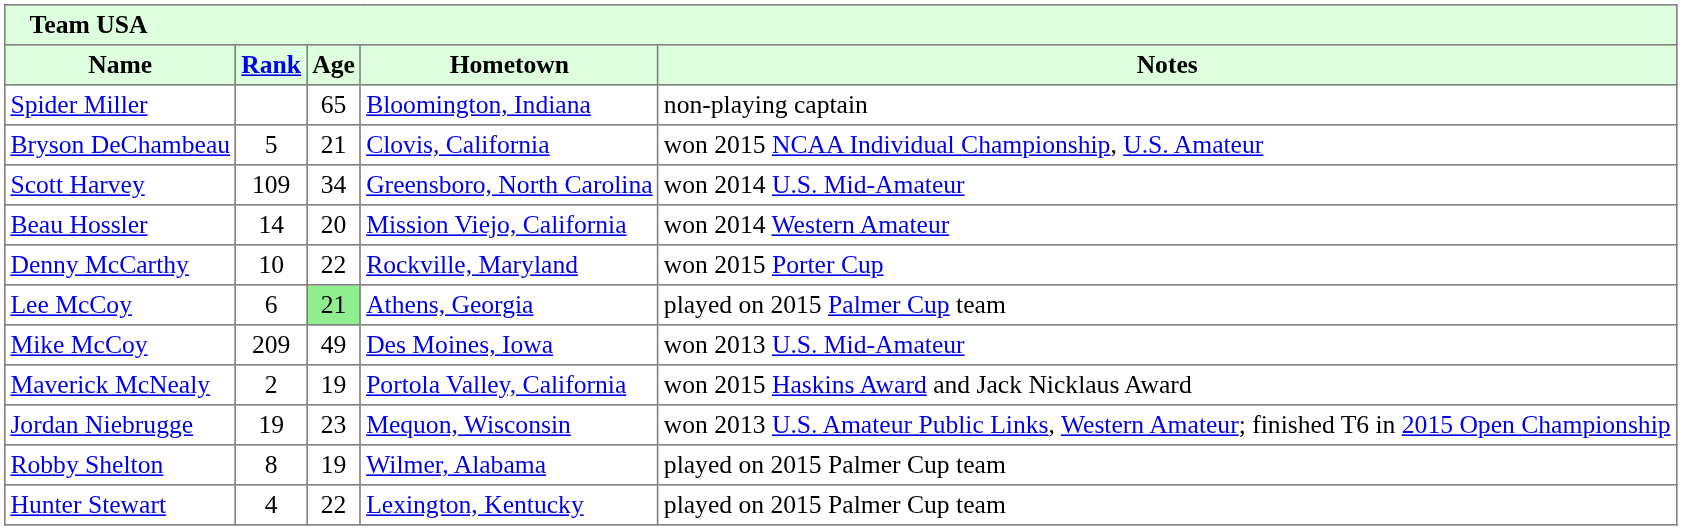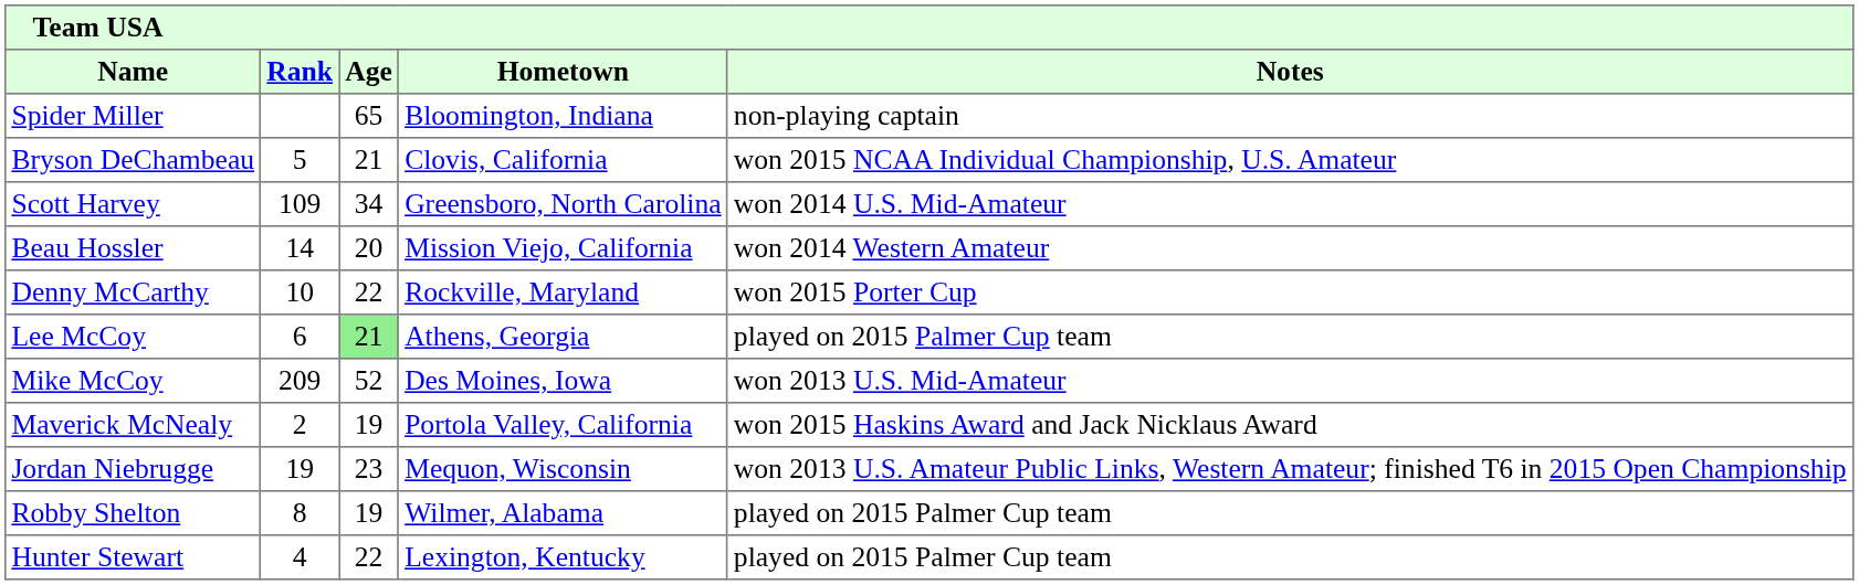Mike McCoy | Age: 49 -> 52
